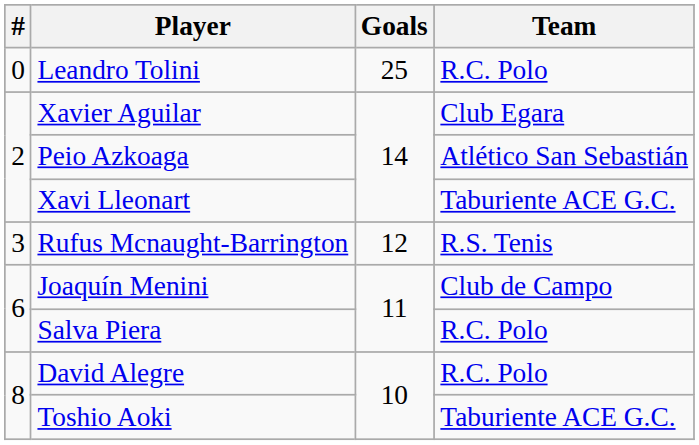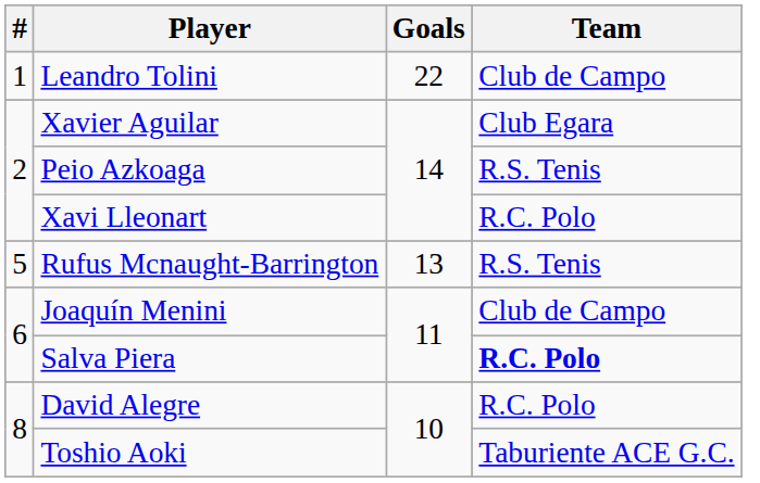Leandro Tolini | #: 0 -> 1
Leandro Tolini | Goals: 25 -> 22
Leandro Tolini | Team: R.C. Polo -> Club de Campo
Peio Azkoaga | Team: Atlético San Sebastián -> R.S. Tenis
Xavi Lleonart | Team: Taburiente ACE G.C. -> R.C. Polo
Rufus Mcnaught-Barrington | #: 3 -> 5
Rufus Mcnaught-Barrington | Goals: 12 -> 13
Salva Piera | Team: normal -> bold
